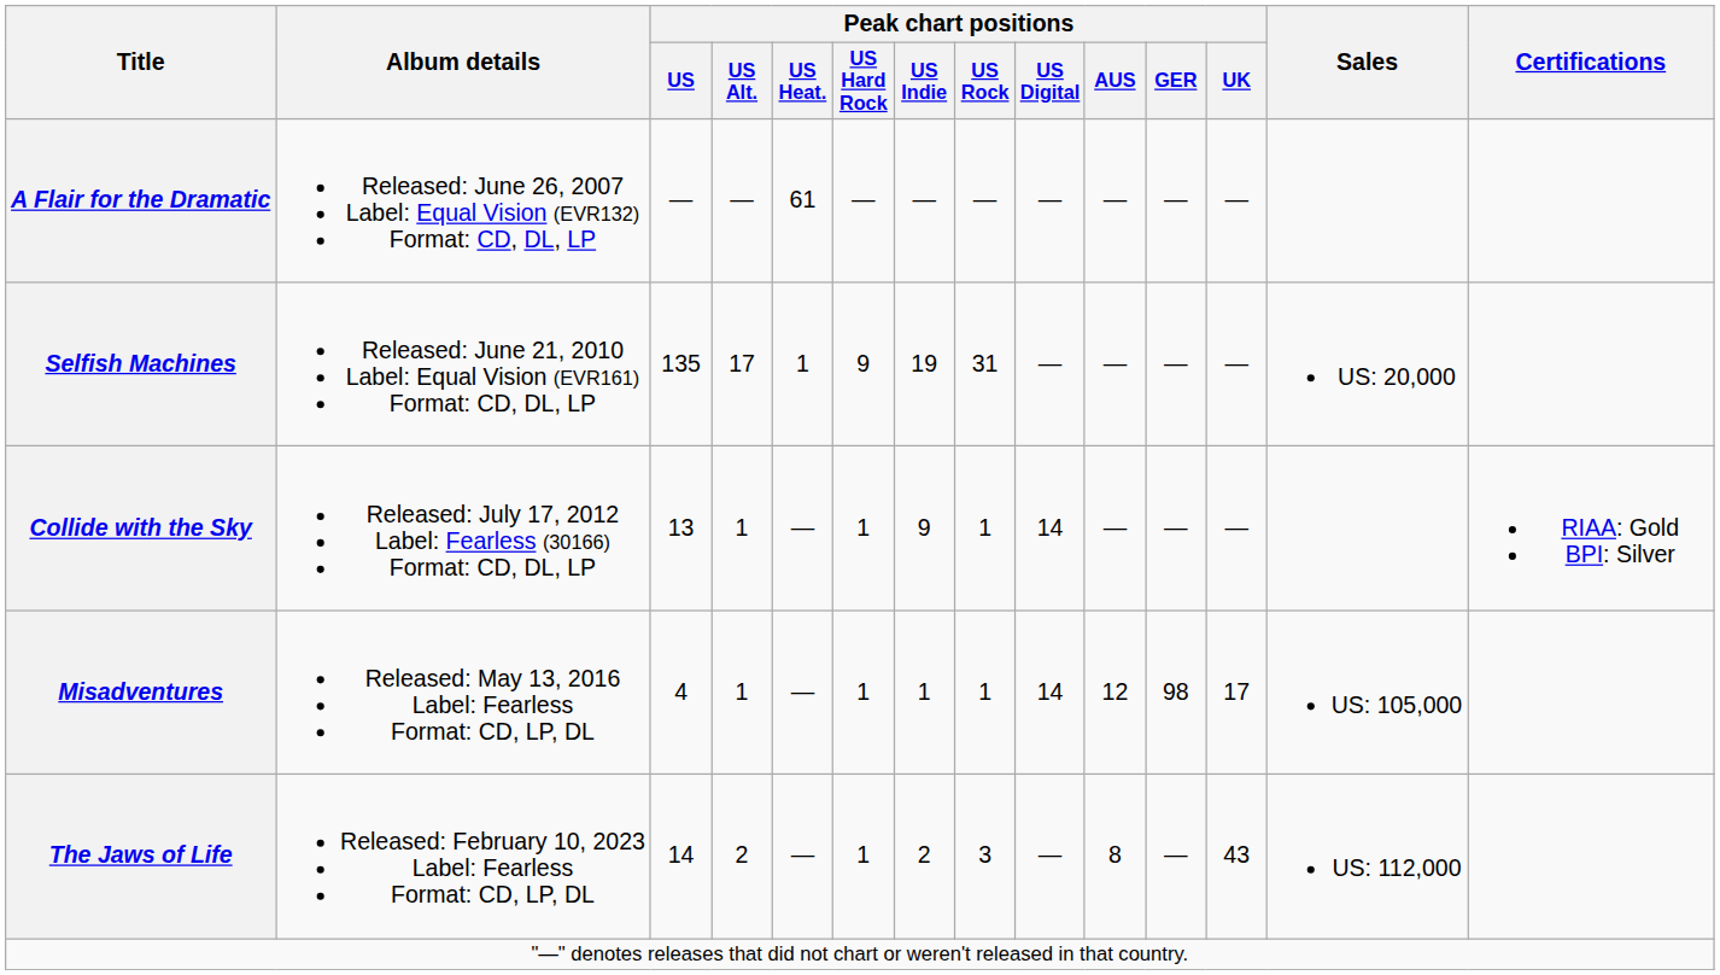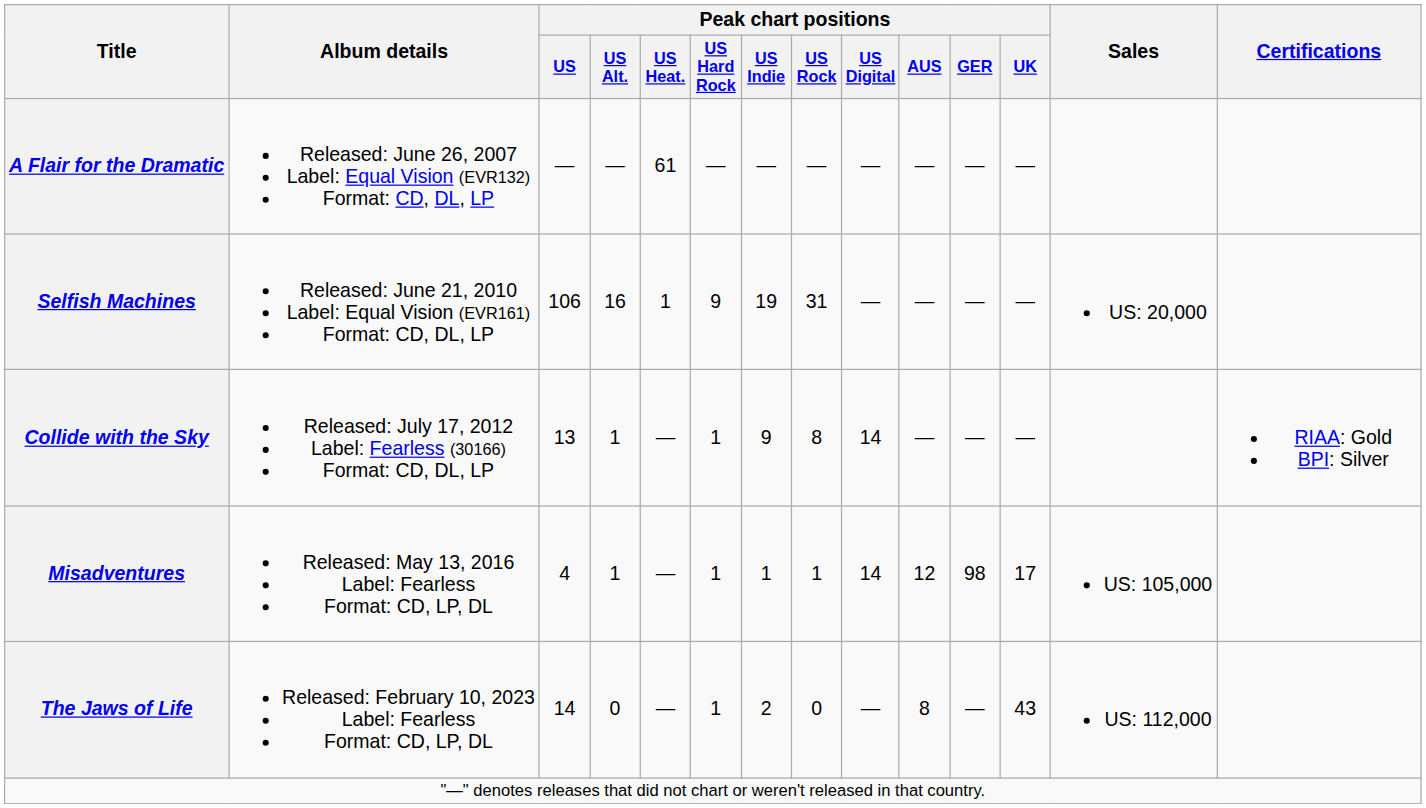Selfish Machines | Peak chart positions / US: 135 -> 106
Selfish Machines | Peak chart positions / US Alt.: 17 -> 16
Collide with the Sky | Peak chart positions / US Rock: 1 -> 8
The Jaws of Life | Peak chart positions / US Alt.: 2 -> 0
The Jaws of Life | Peak chart positions / US Rock: 3 -> 0
